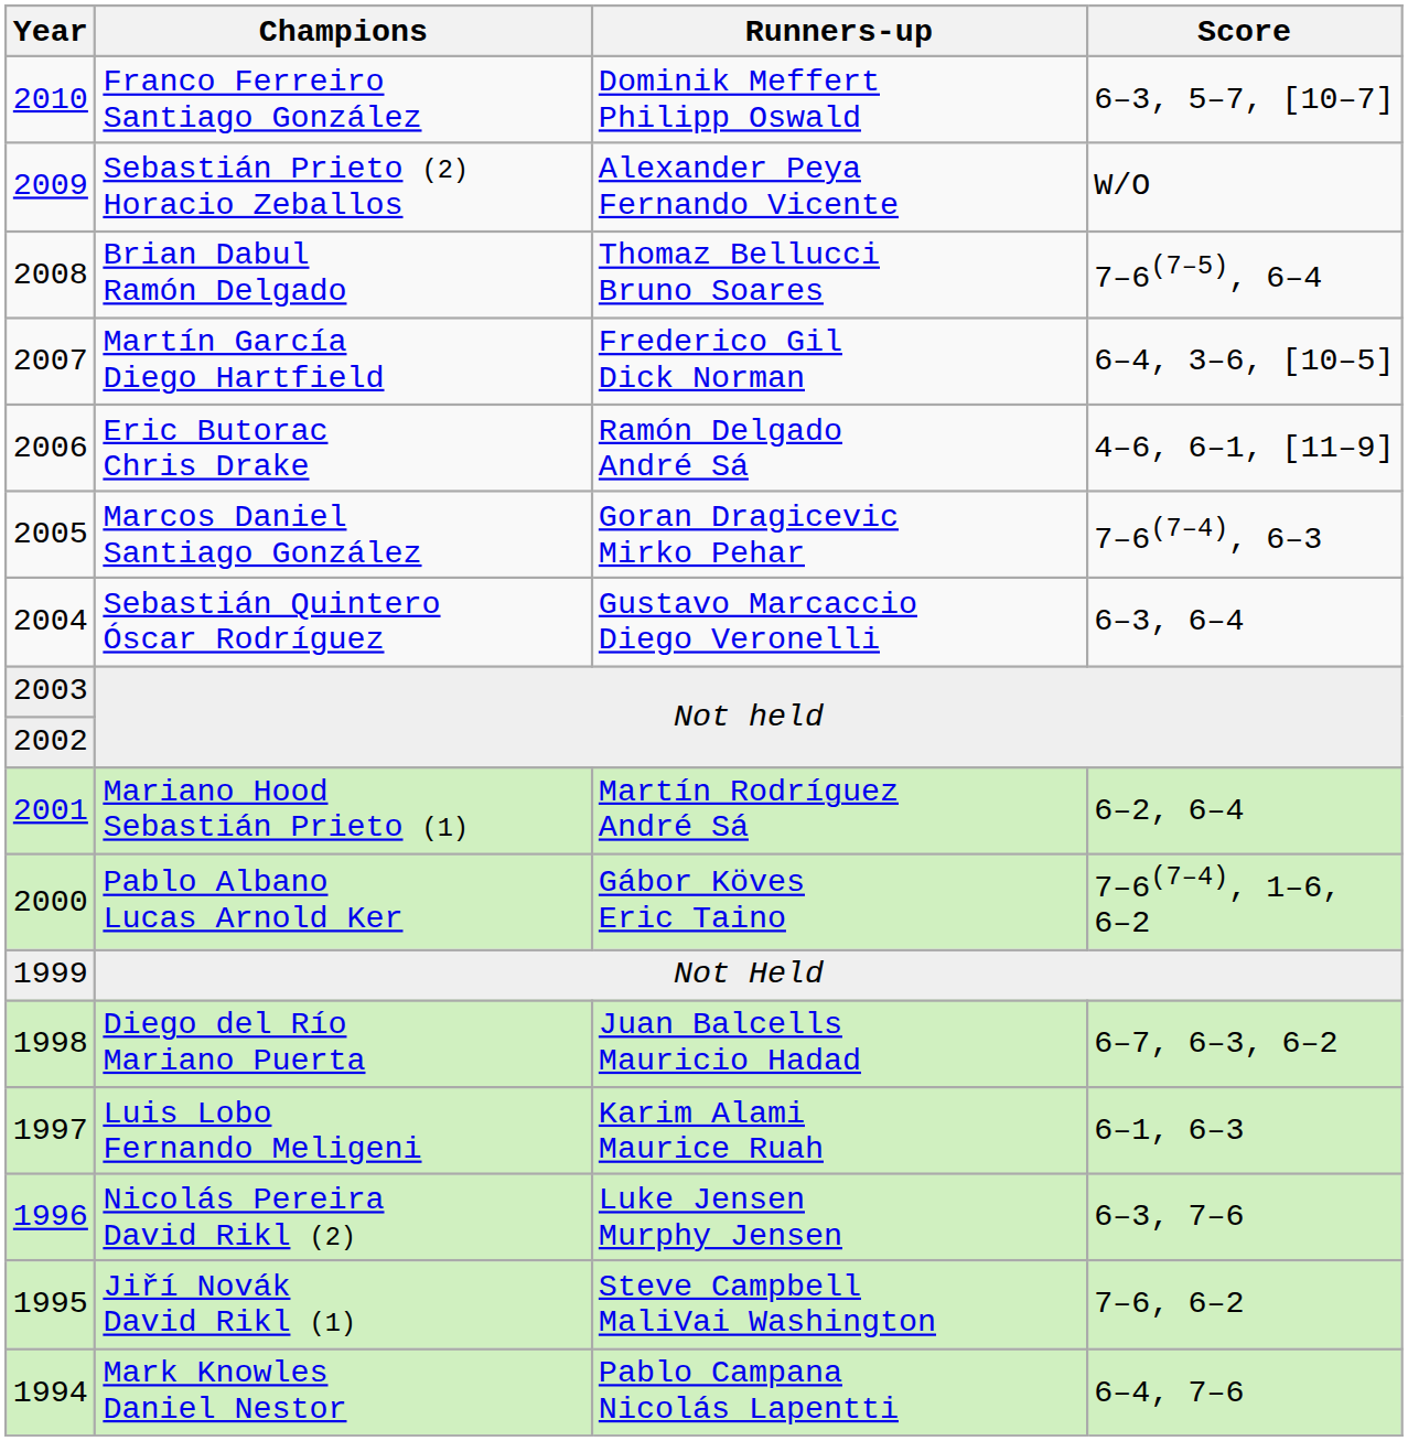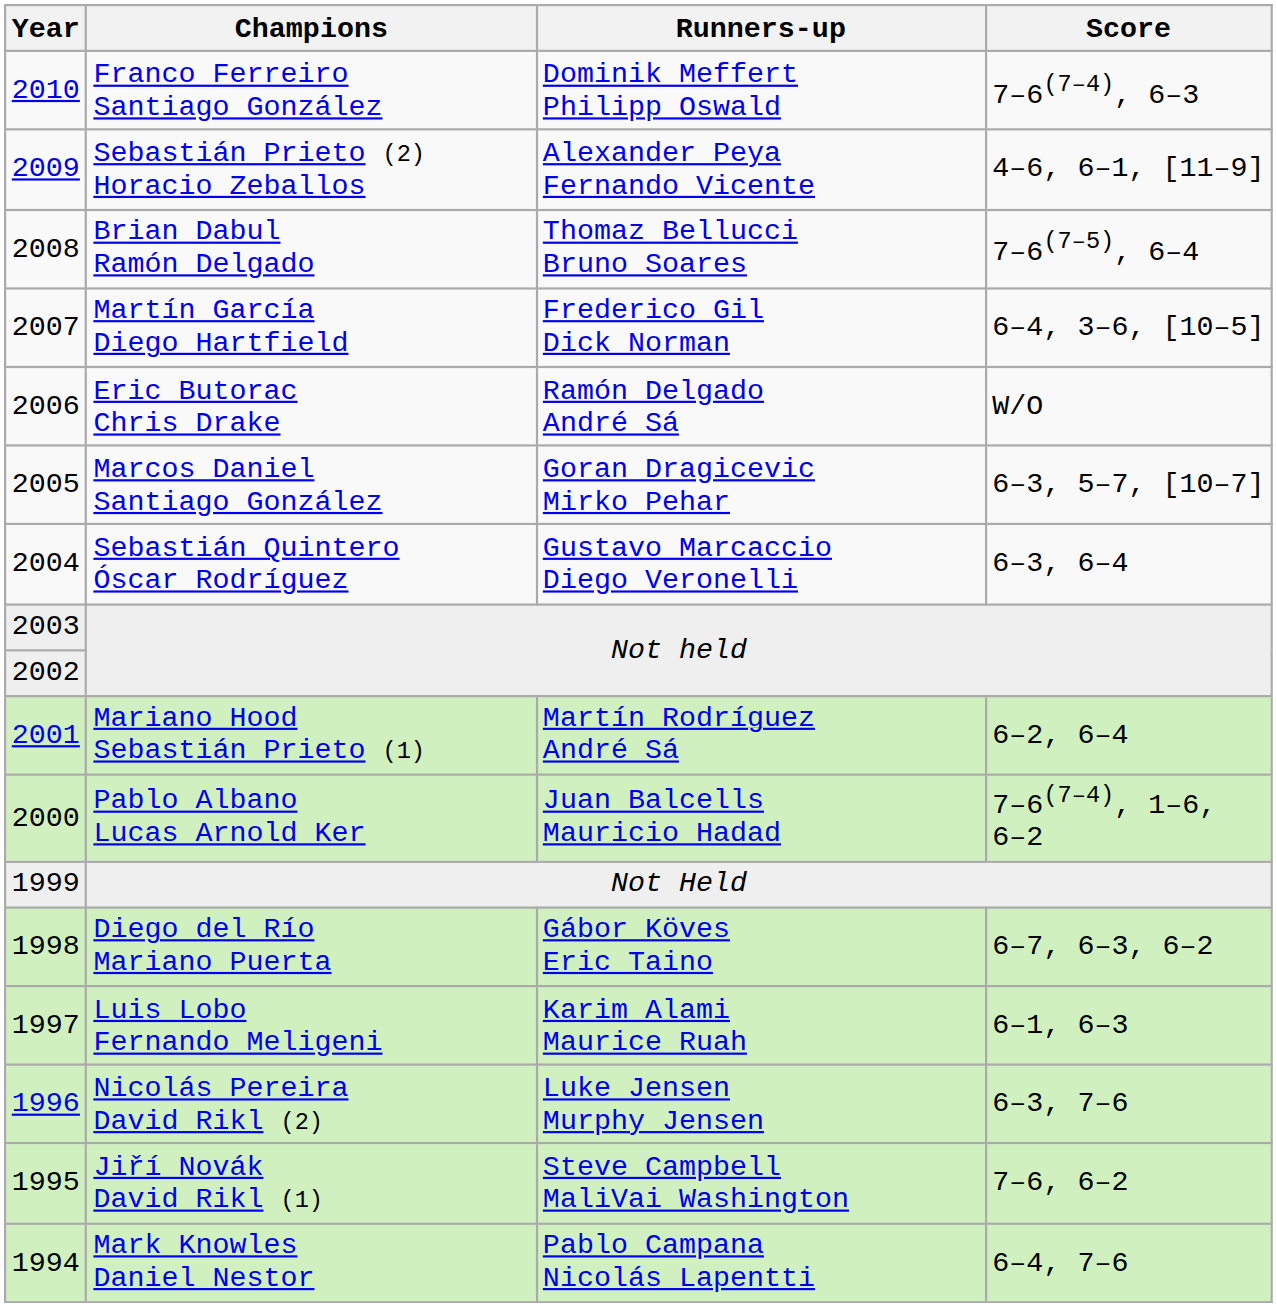Franco Ferreiro Santiago González | Score: 6–3, 5–7, [10–7] -> 7–6(7–4), 6–3
Sebastián Prieto (2) Horacio Zeballos | Score: W/O -> 4–6, 6–1, [11–9]
Eric Butorac Chris Drake | Score: 4–6, 6–1, [11–9] -> W/O
Marcos Daniel Santiago González | Score: 7–6(7–4), 6–3 -> 6–3, 5–7, [10–7]
Pablo Albano Lucas Arnold Ker | Runners-up: Gábor Köves Eric Taino -> Juan Balcells Mauricio Hadad
Diego del Río Mariano Puerta | Runners-up: Juan Balcells Mauricio Hadad -> Gábor Köves Eric Taino
